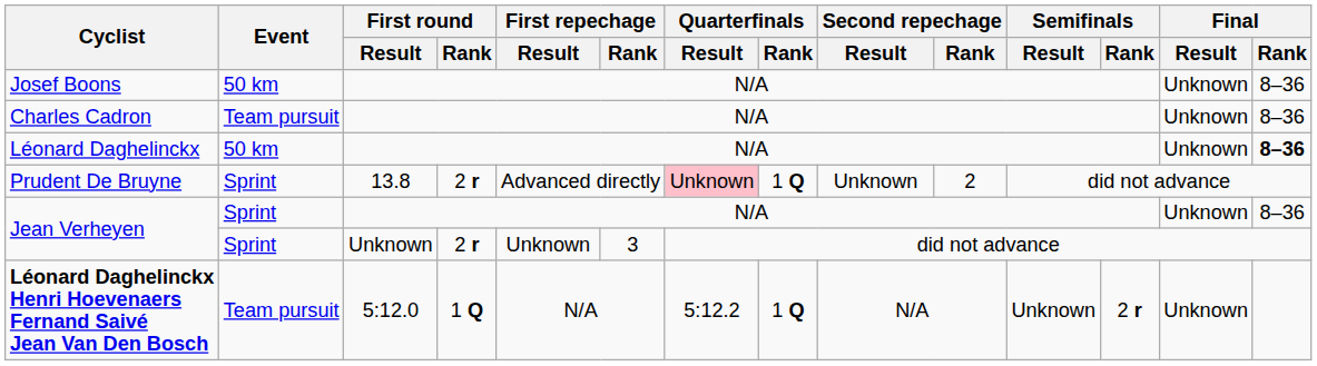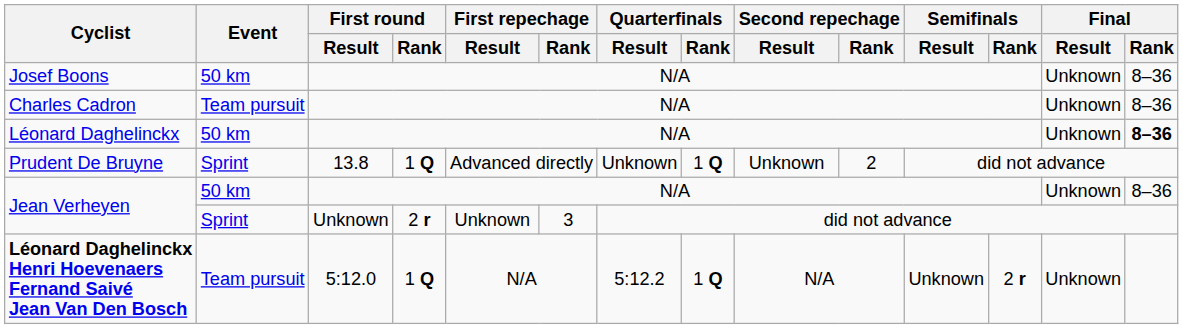Prudent De Bruyne | First round / Rank: 2 r -> 1 Q
Prudent De Bruyne | Quarterfinals / Result: pink background -> no background
Jean Verheyen / N/A | Event: Sprint -> 50 km
